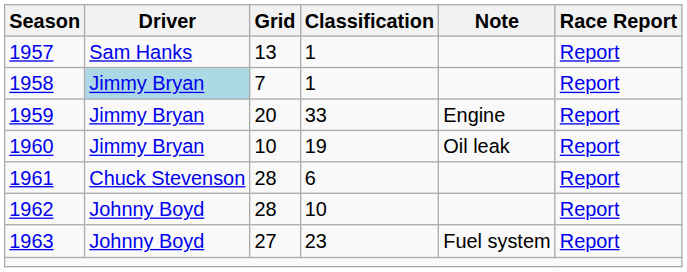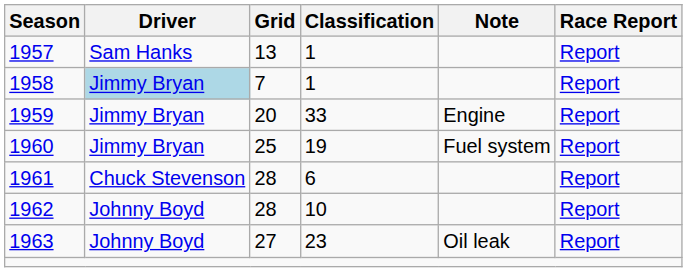1960 | Grid: 10 -> 25
1960 | Note: Oil leak -> Fuel system
1963 | Note: Fuel system -> Oil leak
